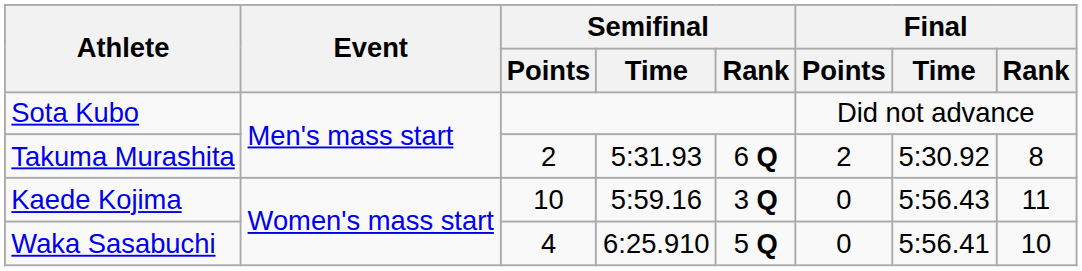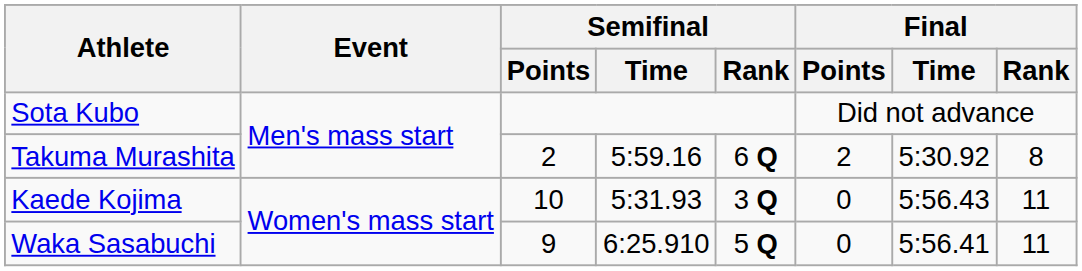Takuma Murashita | Semifinal / Time: 5:31.93 -> 5:59.16
Kaede Kojima | Semifinal / Time: 5:59.16 -> 5:31.93
Waka Sasabuchi | Semifinal / Points: 4 -> 9
Waka Sasabuchi | Final / Rank: 10 -> 11
